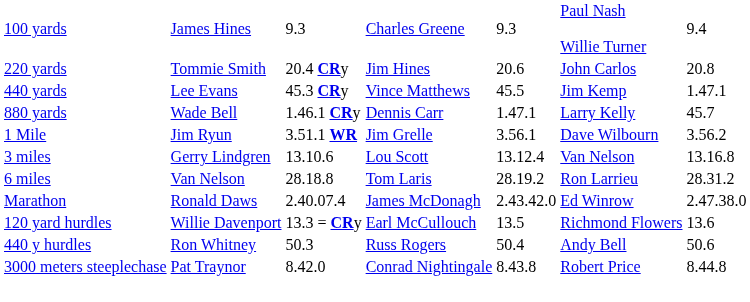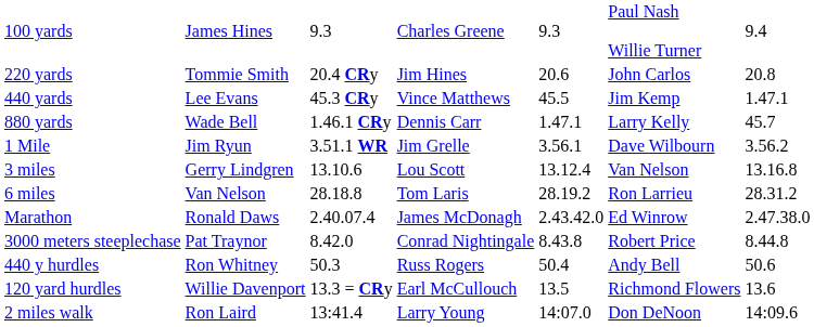rows swapped: 120 yard hurdles <-> 3000 meters steeplechase
+ row: 2 miles walk | Ron Laird | 13:41.4 | Larry Young | 14:07.0 | Don DeNoon | 14:09.6
